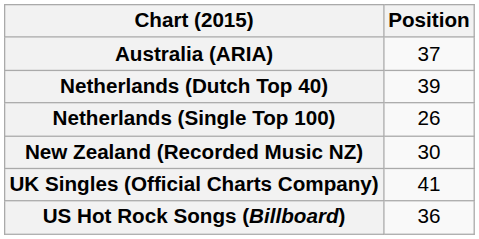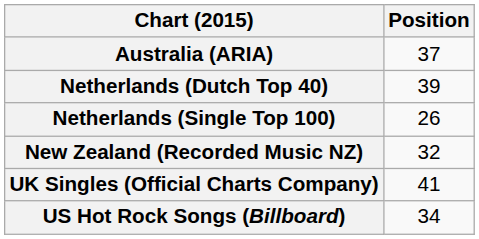New Zealand (Recorded Music NZ) | Position: 30 -> 32
US Hot Rock Songs (Billboard) | Position: 36 -> 34
